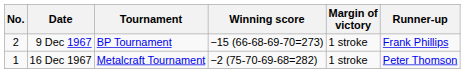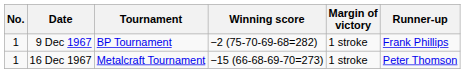9 Dec 1967 | No.: 2 -> 1
9 Dec 1967 | Winning score: −15 (66-68-69-70=273) -> −2 (75-70-69-68=282)
16 Dec 1967 | Winning score: −2 (75-70-69-68=282) -> −15 (66-68-69-70=273)
